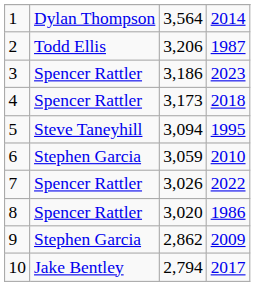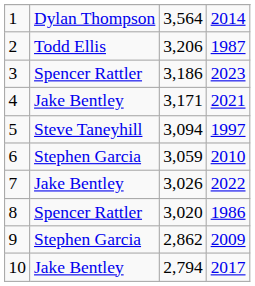4 | column 2: Spencer Rattler -> Jake Bentley
4 | column 3: 3,173 -> 3,171
4 | column 4: 2018 -> 2021
5 | column 4: 1995 -> 1997
7 | column 2: Spencer Rattler -> Jake Bentley
